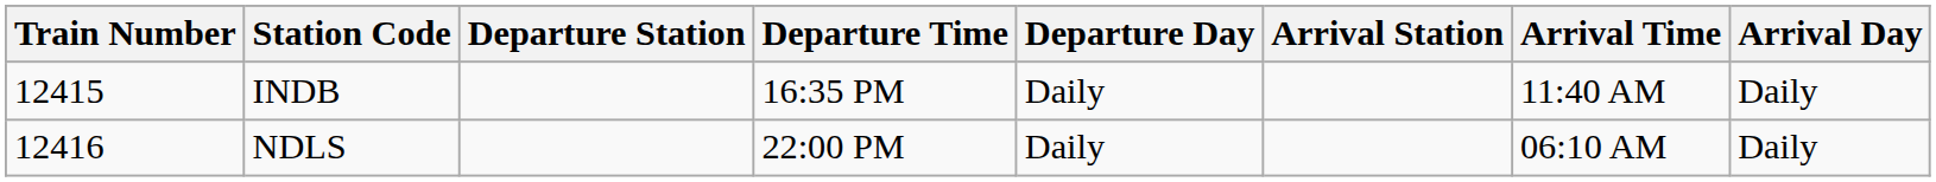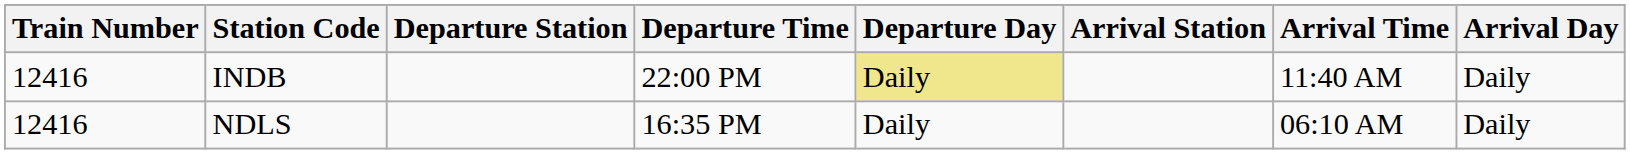INDB | Train Number: 12415 -> 12416
INDB | Departure Time: 16:35 PM -> 22:00 PM
INDB | Departure Day: no background -> khaki background
NDLS | Departure Time: 22:00 PM -> 16:35 PM
